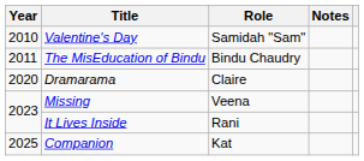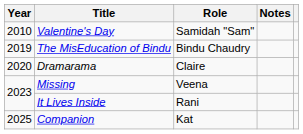The MisEducation of Bindu | Year: 2011 -> 2019
